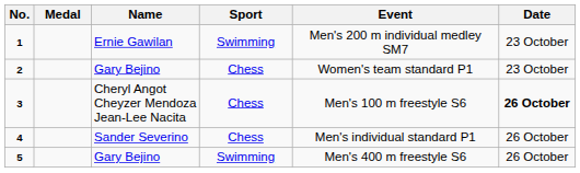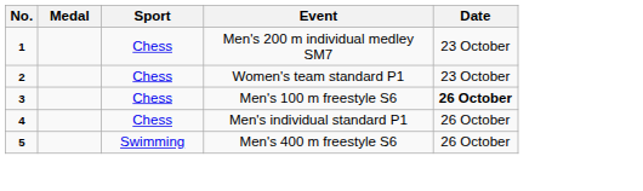- column: Name | Ernie Gawilan | Gary Bejino | Cheryl Angot Cheyzer Mendoza Jean-Lee Nacita | Sander Severino | Gary Bejino
1 | Sport: Swimming -> Chess
